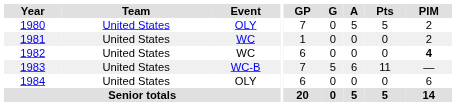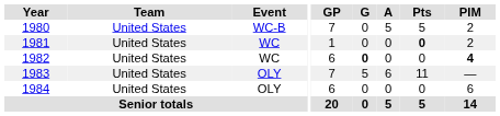1980 | Event: OLY -> WC-B
1981 | Pts: normal -> bold
1982 | G: normal -> bold
1983 | Event: WC-B -> OLY
